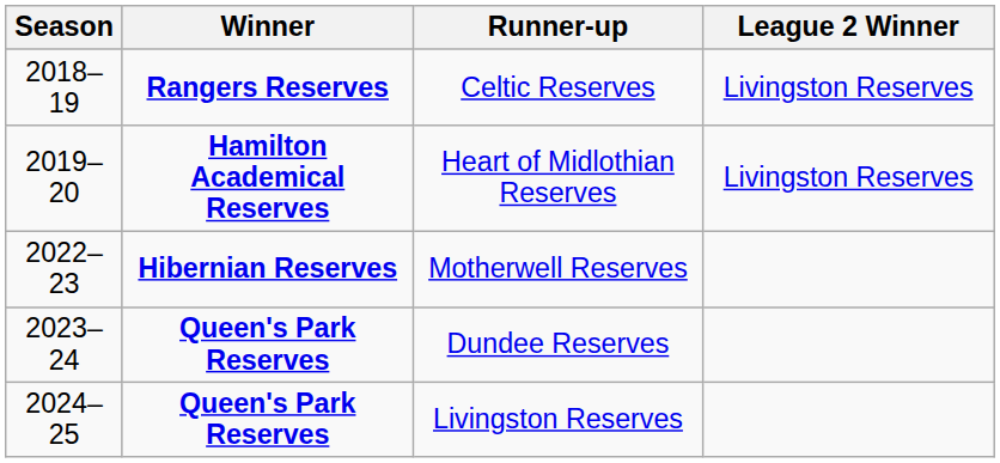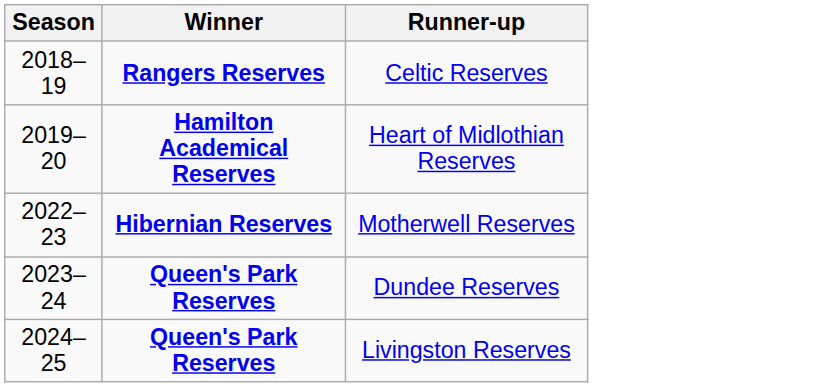- column: League 2 Winner | Livingston Reserves | Livingston Reserves
